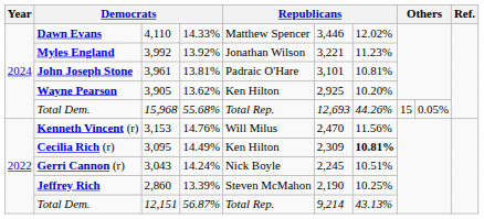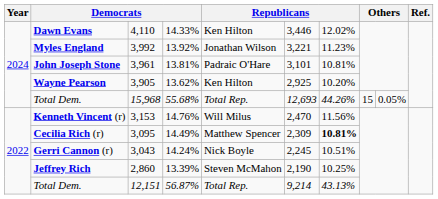Dawn Evans | column 5: Matthew Spencer -> Ken Hilton
Cecilia Rich (r) | column 5: Ken Hilton -> Matthew Spencer
